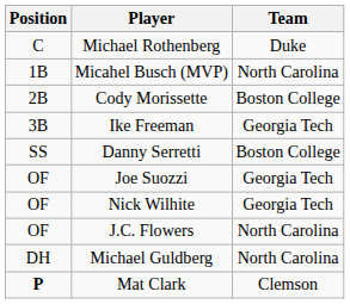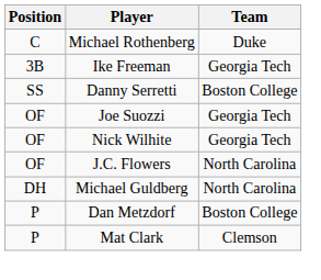- row: 1B | Micahel Busch (MVP) | North Carolina
- row: 2B | Cody Morissette | Boston College
+ row: P | Dan Metzdorf | Boston College
Mat Clark | Position: bold -> normal
